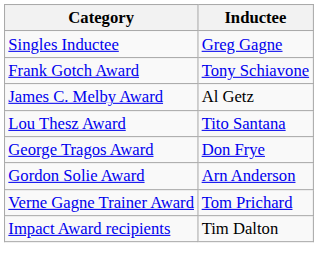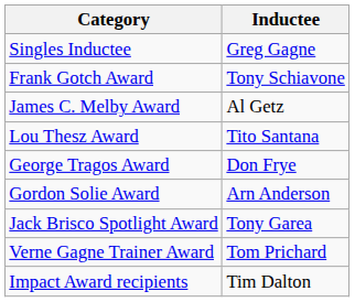+ row: Jack Brisco Spotlight Award | Tony Garea
